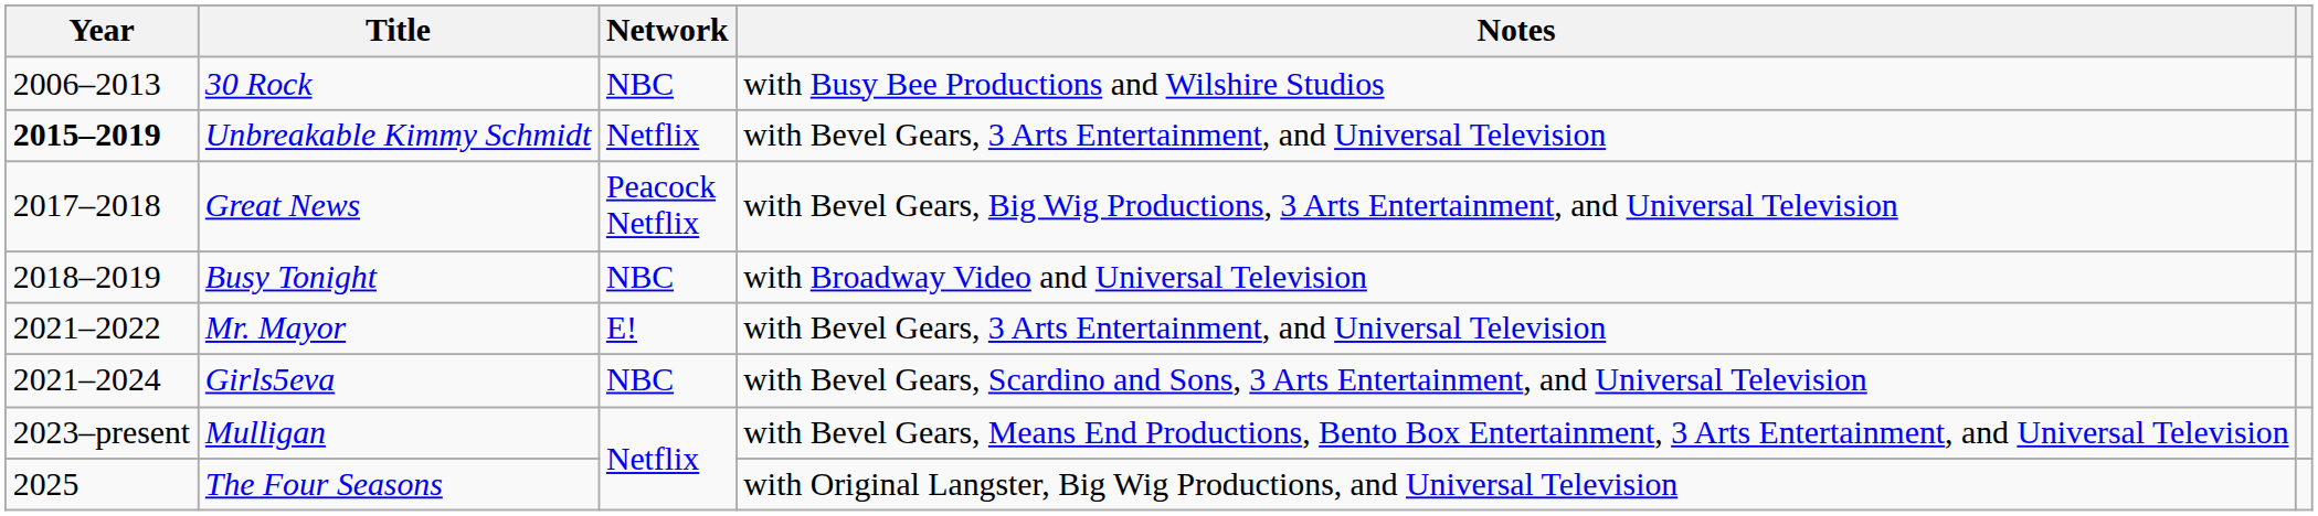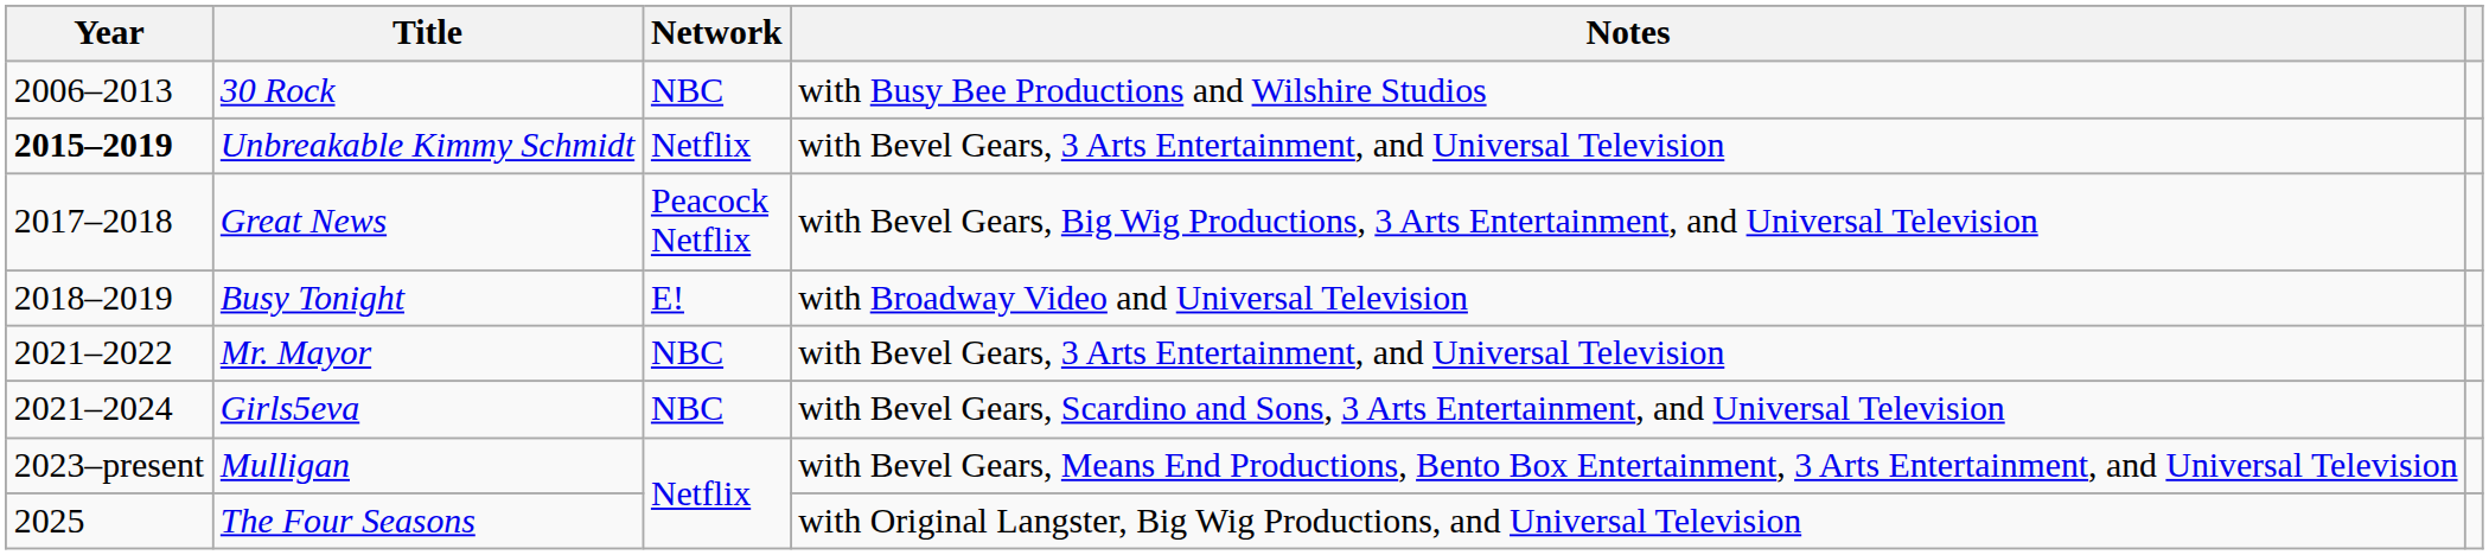Busy Tonight | Network: NBC -> E!
Mr. Mayor | Network: E! -> NBC
